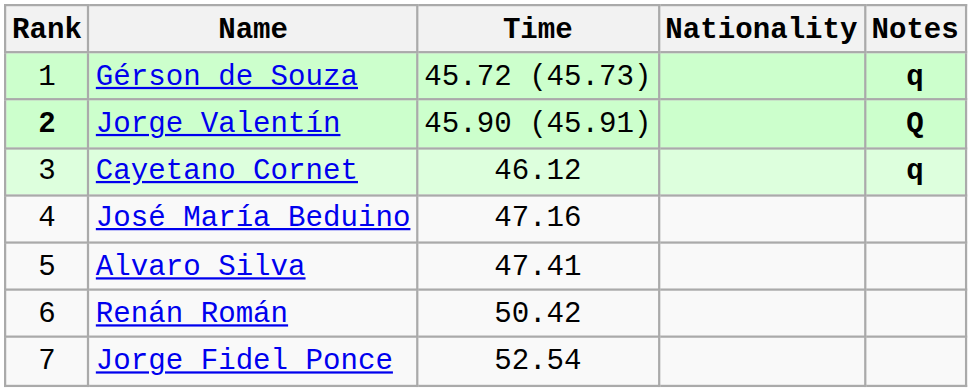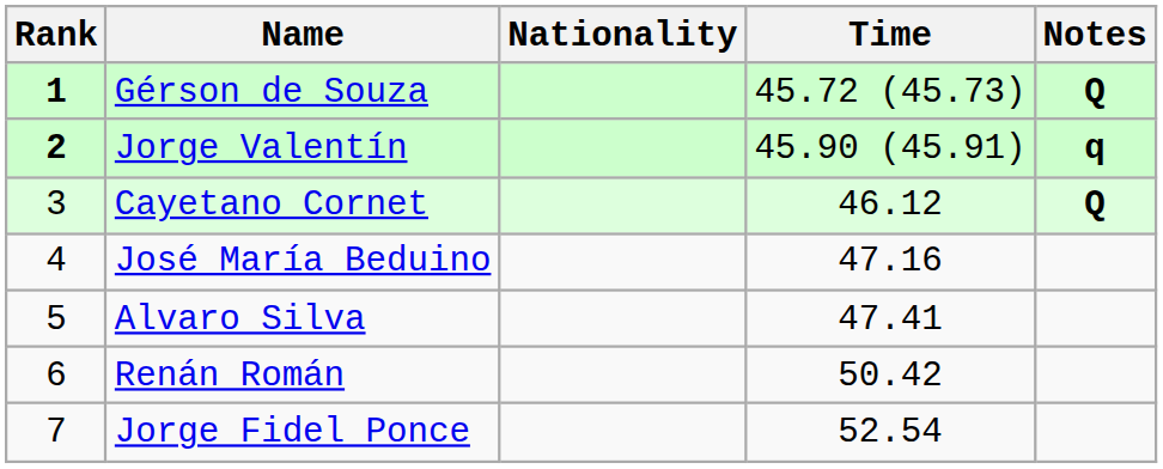columns swapped: Nationality <-> Time
Gérson de Souza | Rank: normal -> bold
Gérson de Souza | Notes: q -> Q
Jorge Valentín | Notes: Q -> q
Cayetano Cornet | Notes: q -> Q
